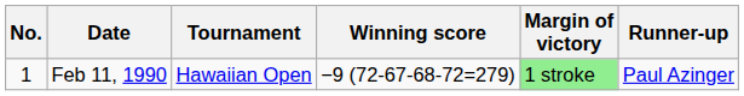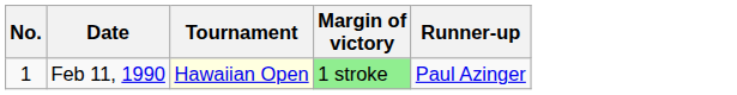- column: Winning score | −9 (72-67-68-72=279)
Feb 11, 1990 | Tournament: no background -> lightyellow background
